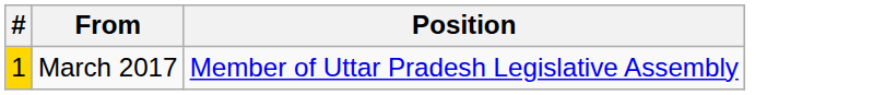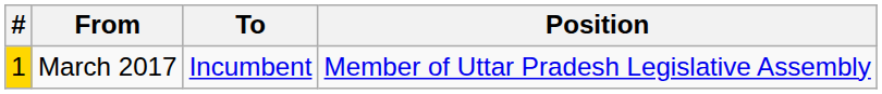+ column: To | Incumbent
